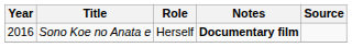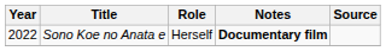Sono Koe no Anata e | Year: 2016 -> 2022
